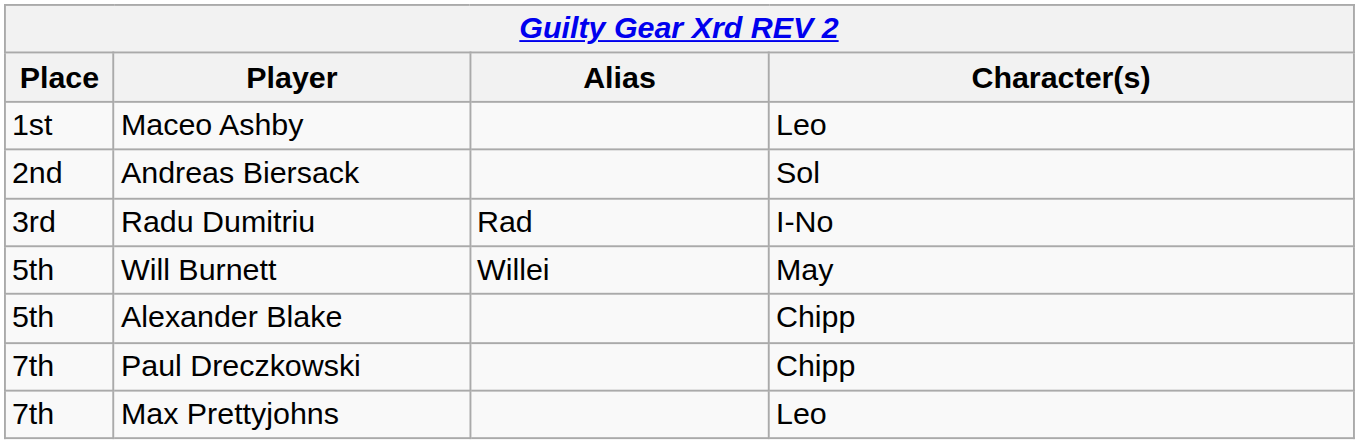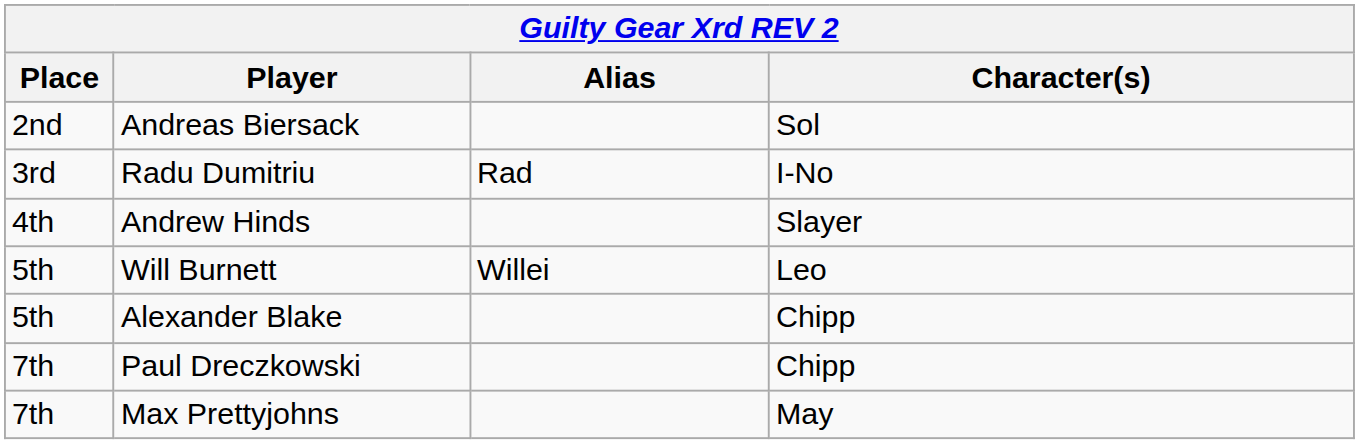- row: 1st | Maceo Ashby | Leo
+ row: 4th | Andrew Hinds | Slayer
Will Burnett | Character(s): May -> Leo
Max Prettyjohns | Character(s): Leo -> May
